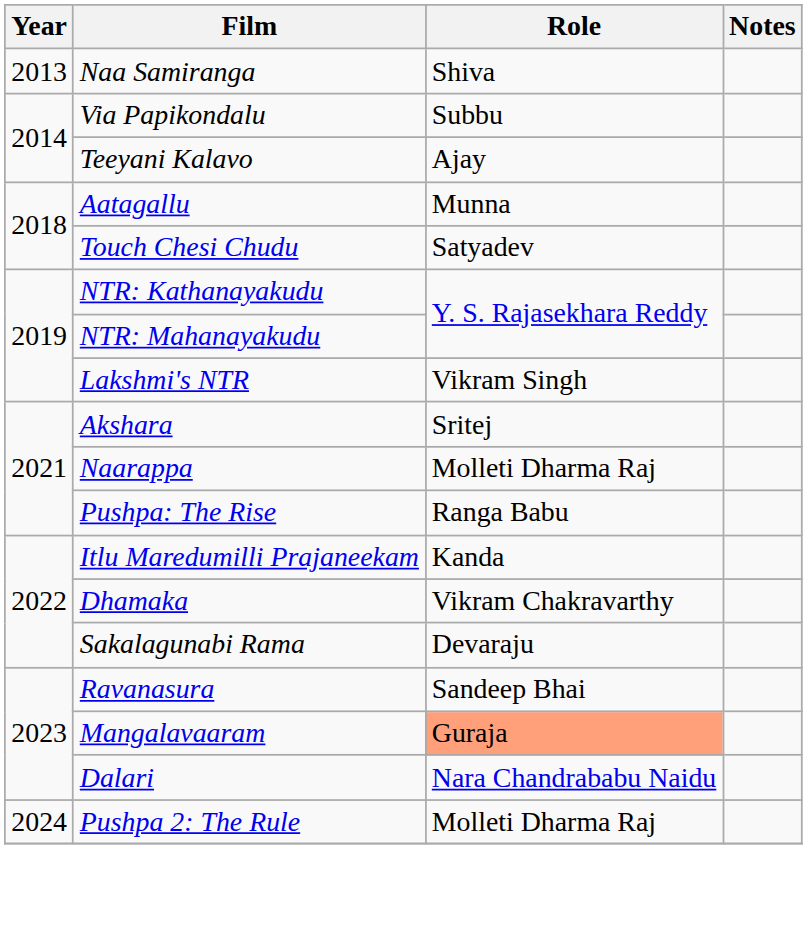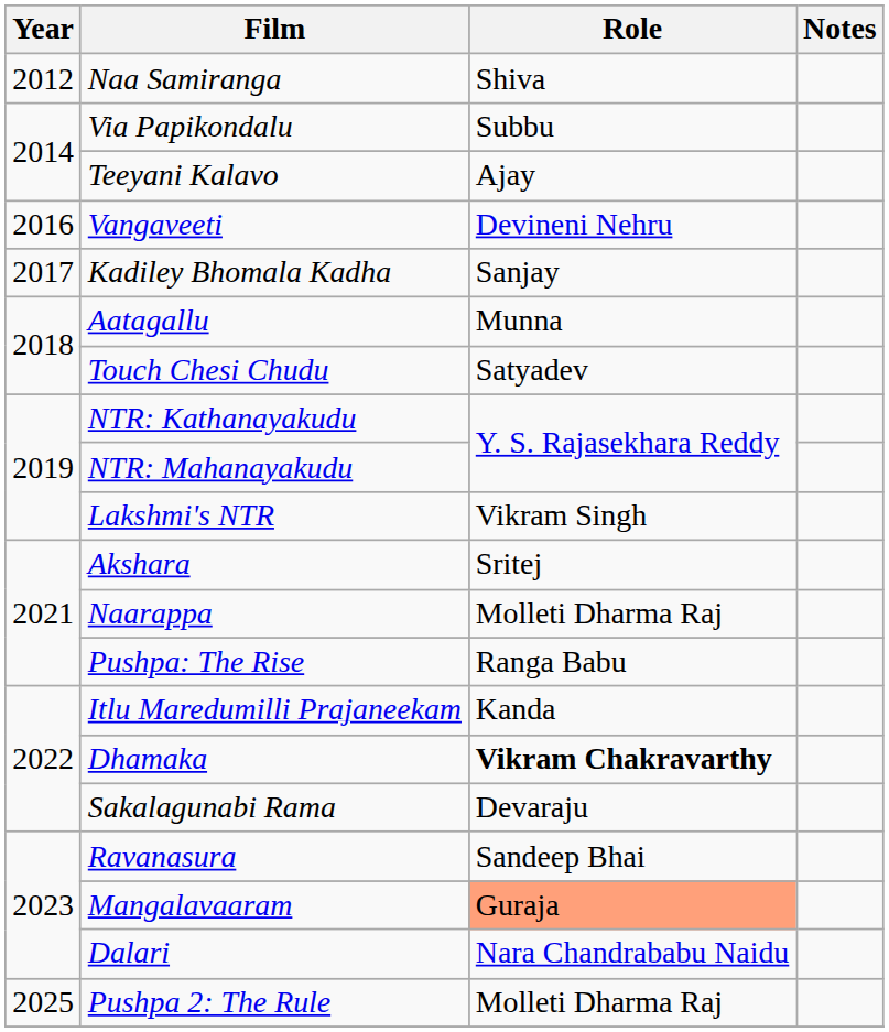Naa Samiranga | Year: 2013 -> 2012
+ row: 2016 | Vangaveeti | Devineni Nehru
+ row: 2017 | Kadiley Bhomala Kadha | Sanjay
Dhamaka | Role: normal -> bold
Pushpa 2: The Rule | Year: 2024 -> 2025
